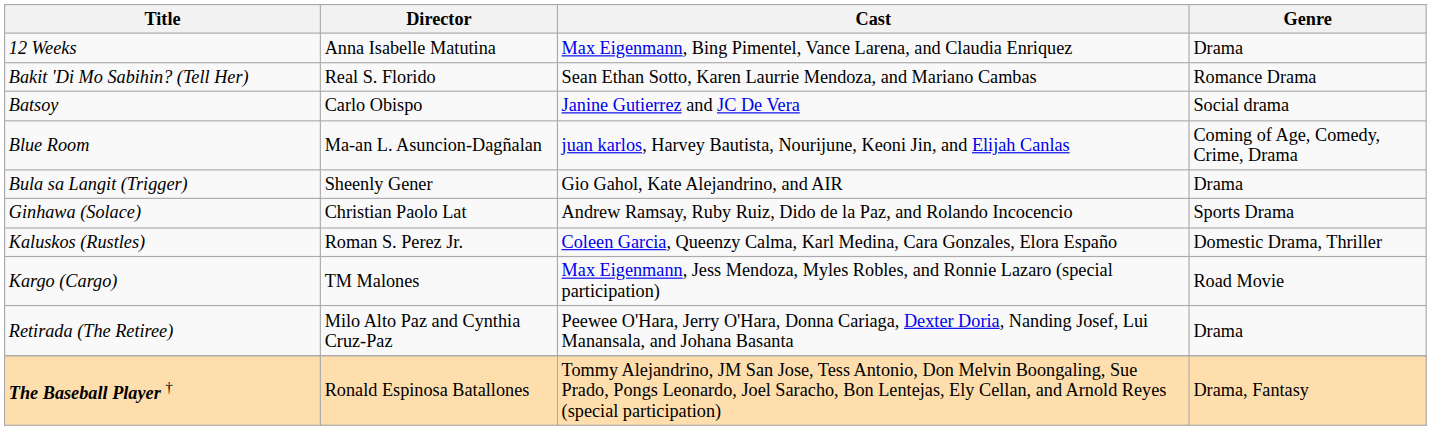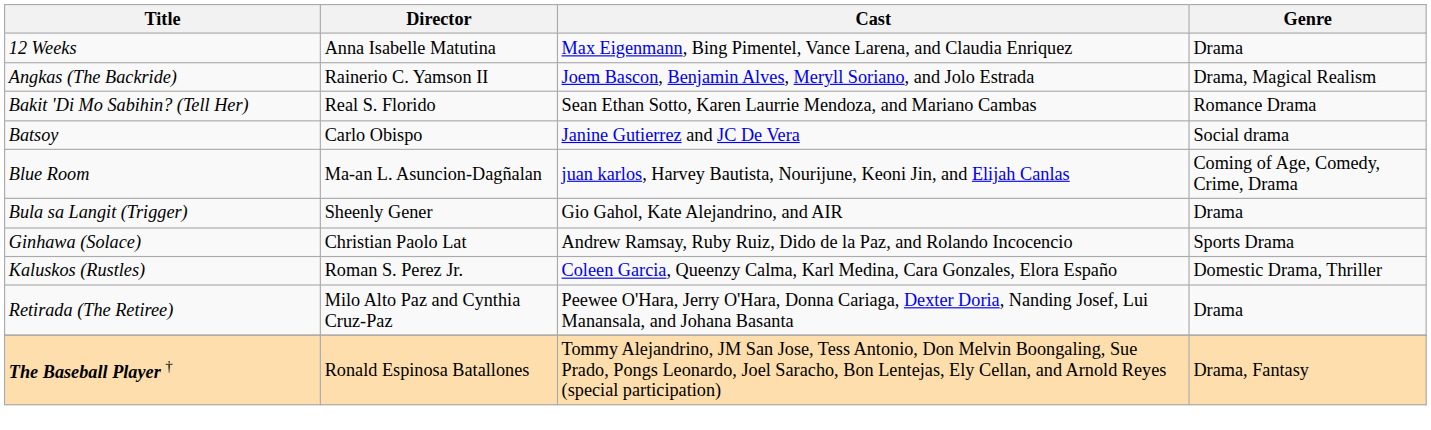+ row: Angkas (The Backride) | Rainerio C. Yamson II | Joem Bascon, Benjamin Alves, Meryll Soriano, and Jolo Estrada | Drama, Magical Realism
- row: Kargo (Cargo) | TM Malones | Max Eigenmann, Jess Mendoza, Myles Robles, and Ronnie Lazaro (special participation) | Road Movie
